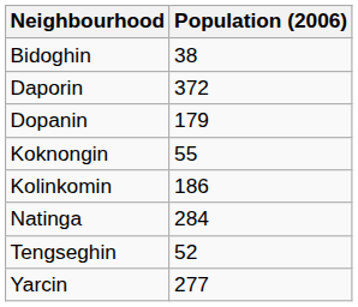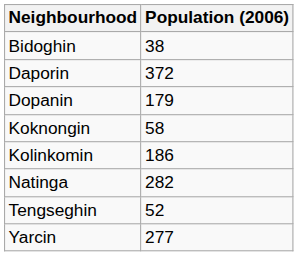Koknongin | Population (2006): 55 -> 58
Natinga | Population (2006): 284 -> 282
